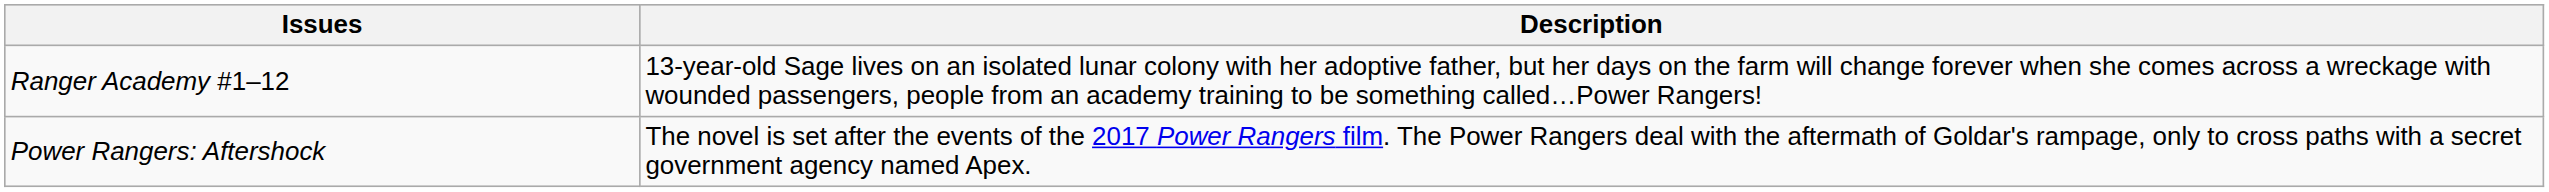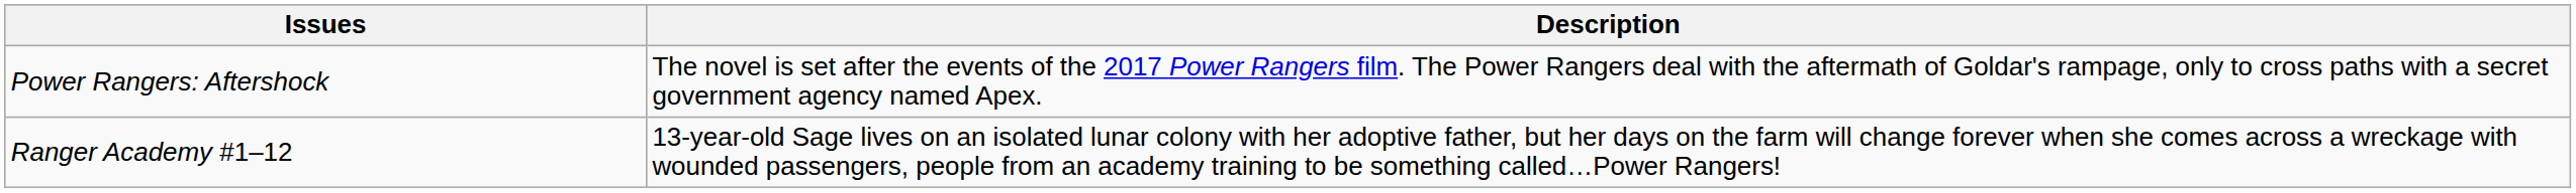rows swapped: Power Rangers: Aftershock <-> Ranger Academy #1–12
